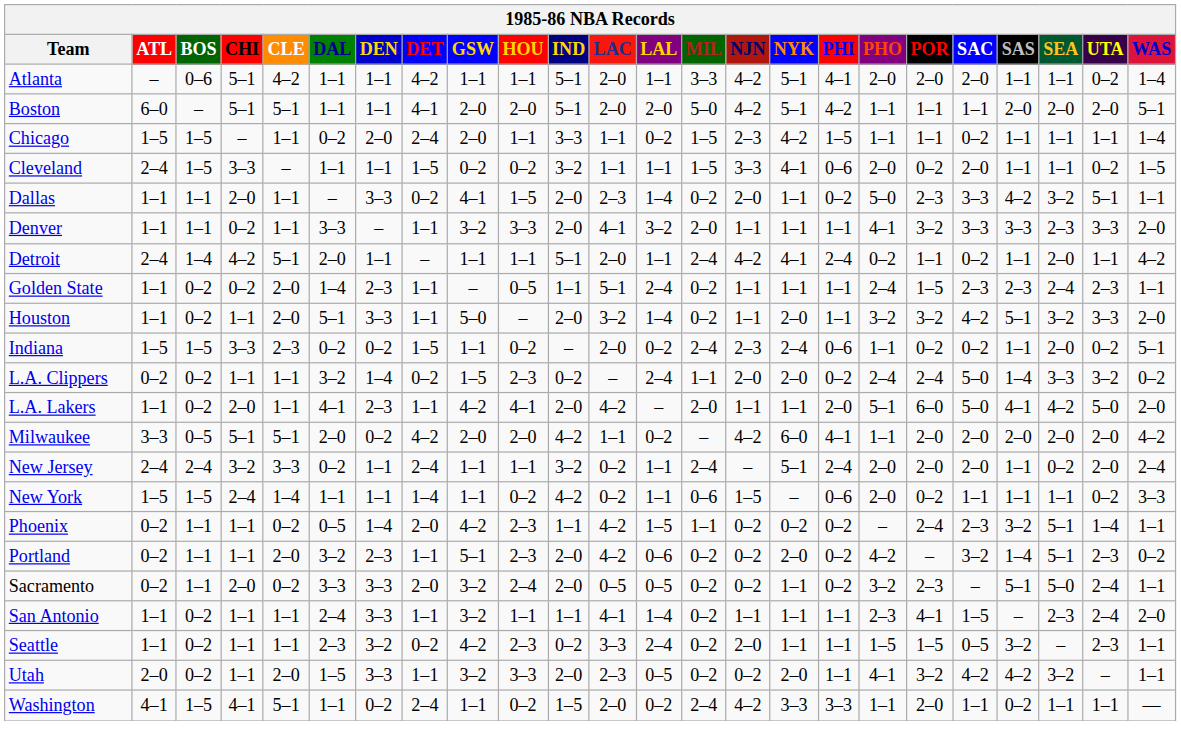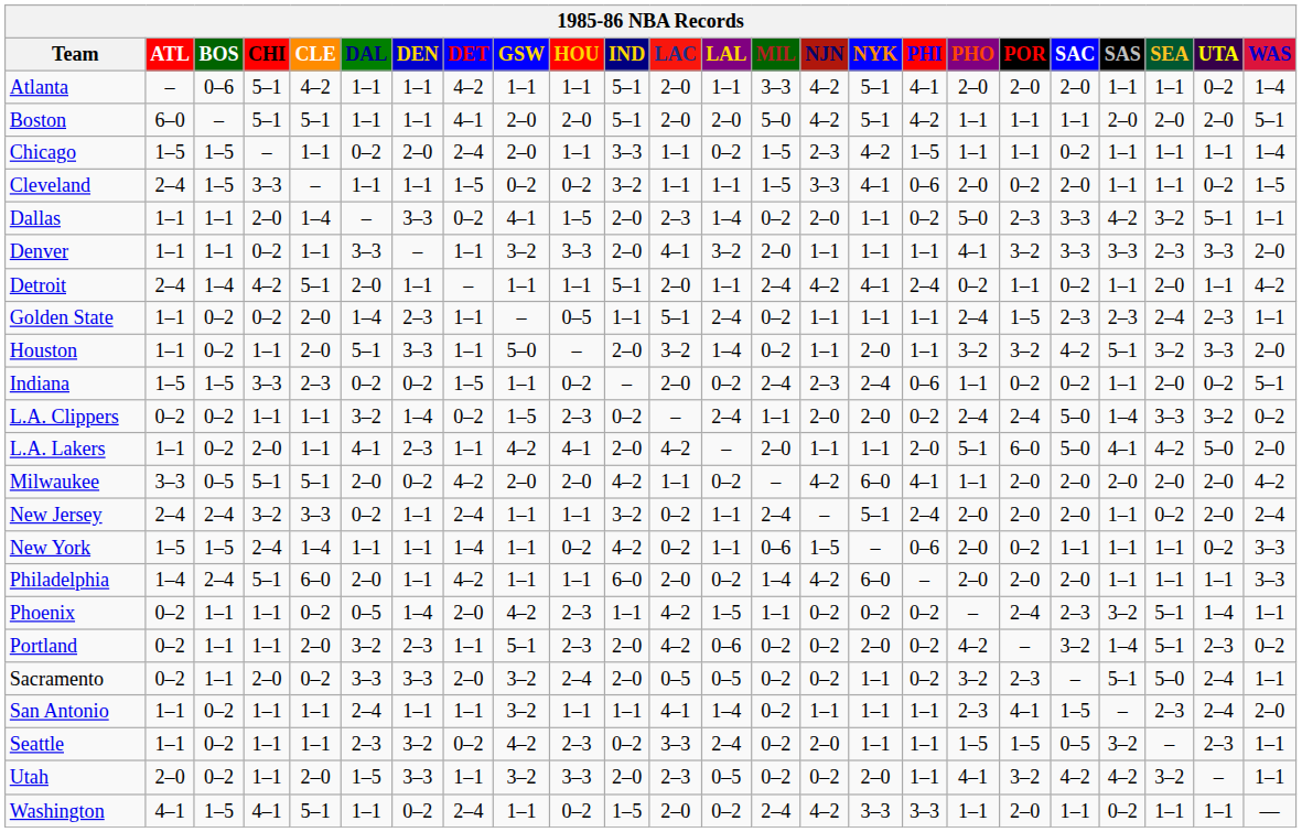Dallas | CLE: 1–1 -> 1–4
+ row: Philadelphia | 1–4 | 2–4 | 5–1 | 6–0 | 2–0 | 1–1 | 4–2 | 1–1 | 1–1 | 6–0 | 2–0 | 0–2 | 1–4 | 4–2 | 6–0 | – | 2–0 | 2–0 | 2–0 | 1–1 | 1–1 | 1–1 | 3–3
San Antonio | DEN: 3–3 -> 1–1
